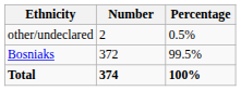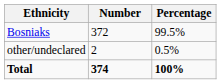rows swapped: Bosniaks <-> other/undeclared
